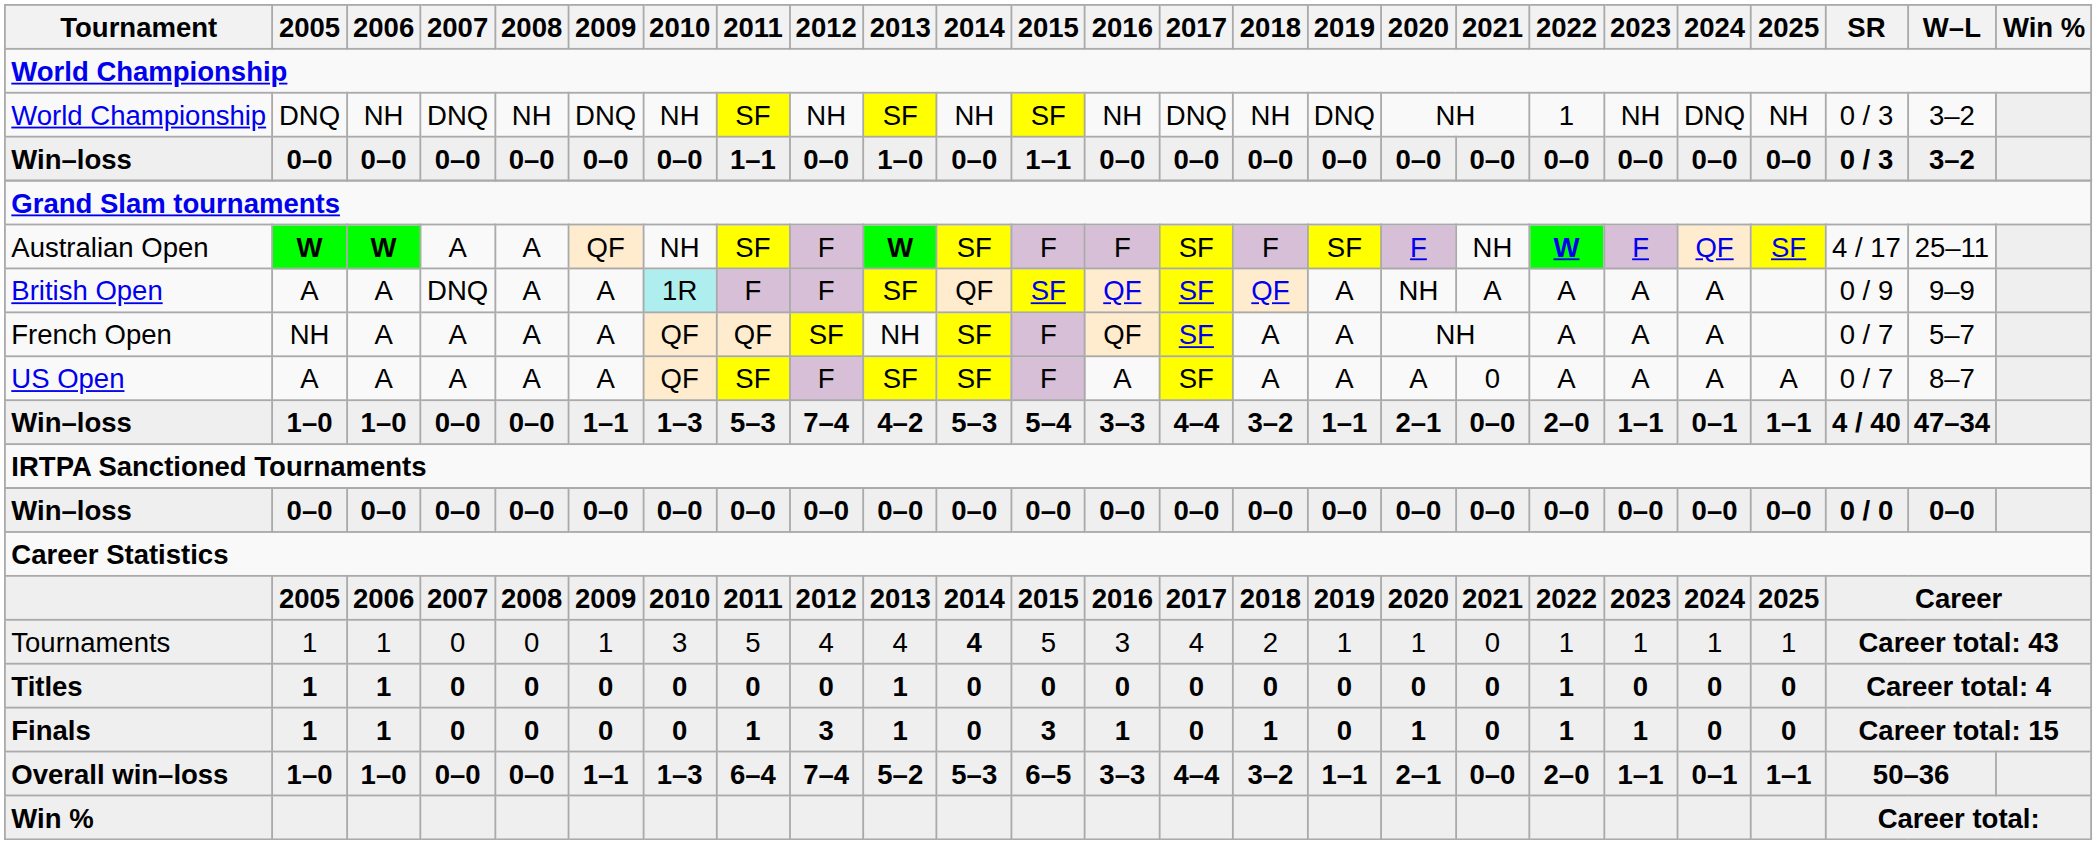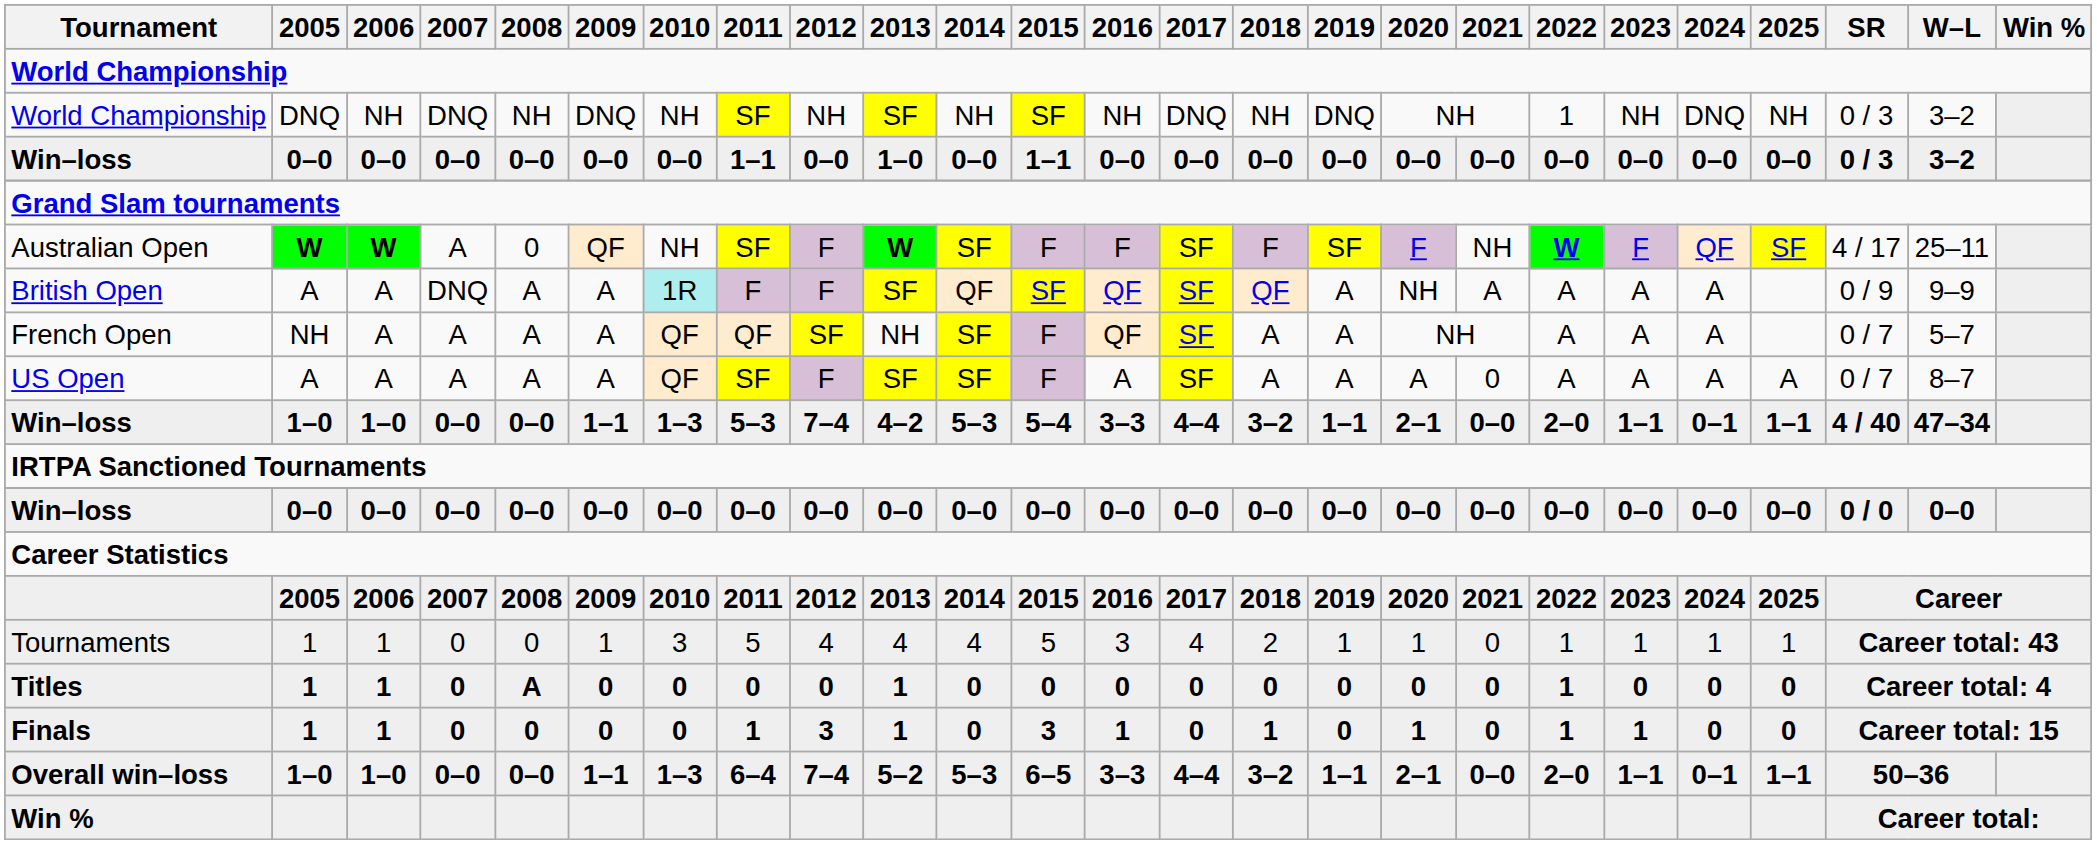Australian Open | 2008: A -> 0
Tournaments | 2014: bold -> normal
Titles | 2008: 0 -> A
